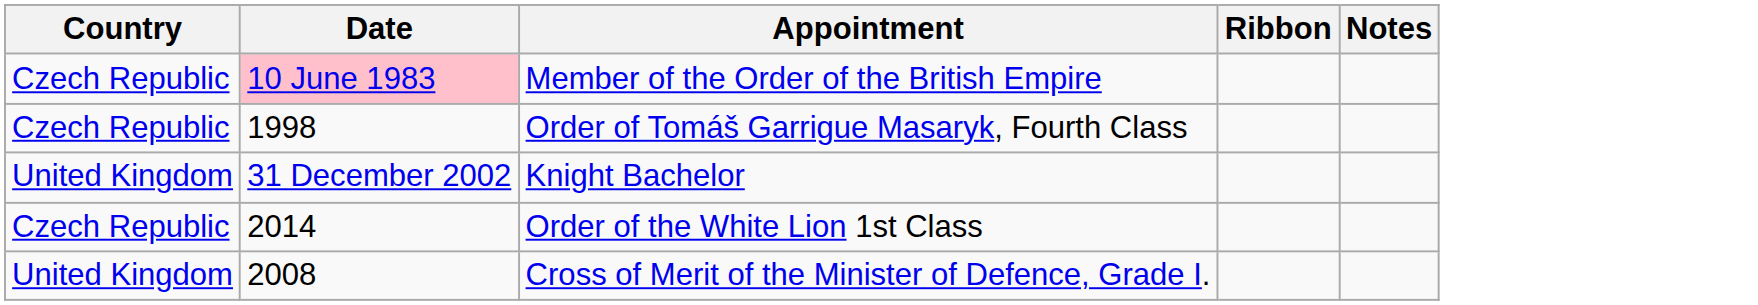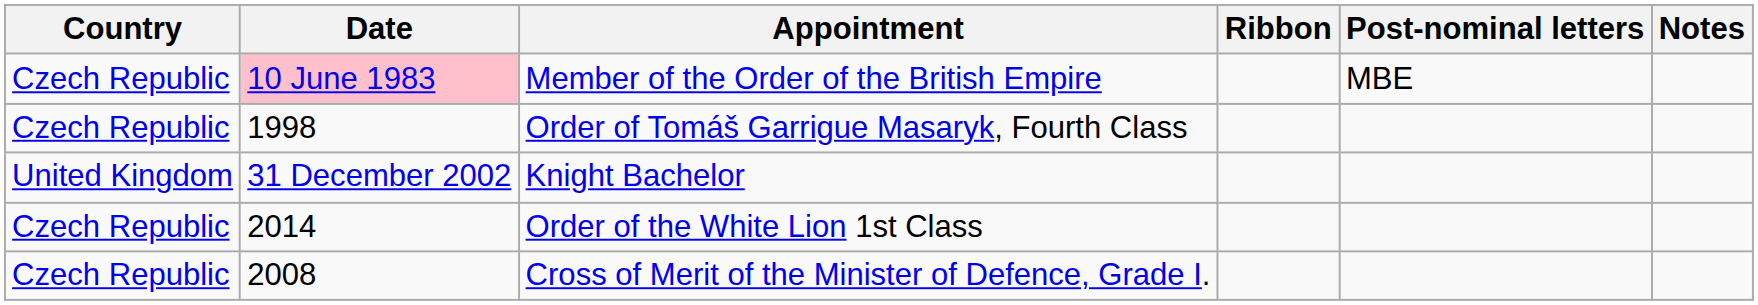+ column: Post-nominal letters | MBE
Cross of Merit of the Minister of Defence, Grade I. | Country: United Kingdom -> Czech Republic
